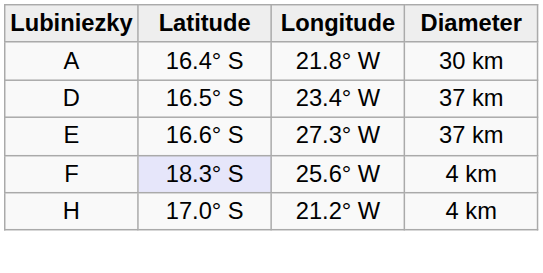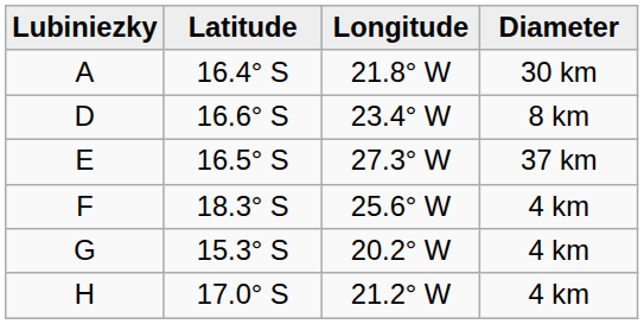D | Latitude: 16.5° S -> 16.6° S
D | Diameter: 37 km -> 8 km
E | Latitude: 16.6° S -> 16.5° S
F | Latitude: lavender background -> no background
+ row: G | 15.3° S | 20.2° W | 4 km
